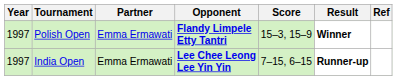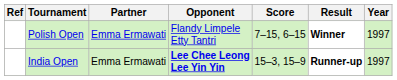columns swapped: Year <-> Ref
Polish Open | Opponent: bold -> normal
Polish Open | Score: 15–3, 15–9 -> 7–15, 6–15
India Open | Score: 7–15, 6–15 -> 15–3, 15–9
